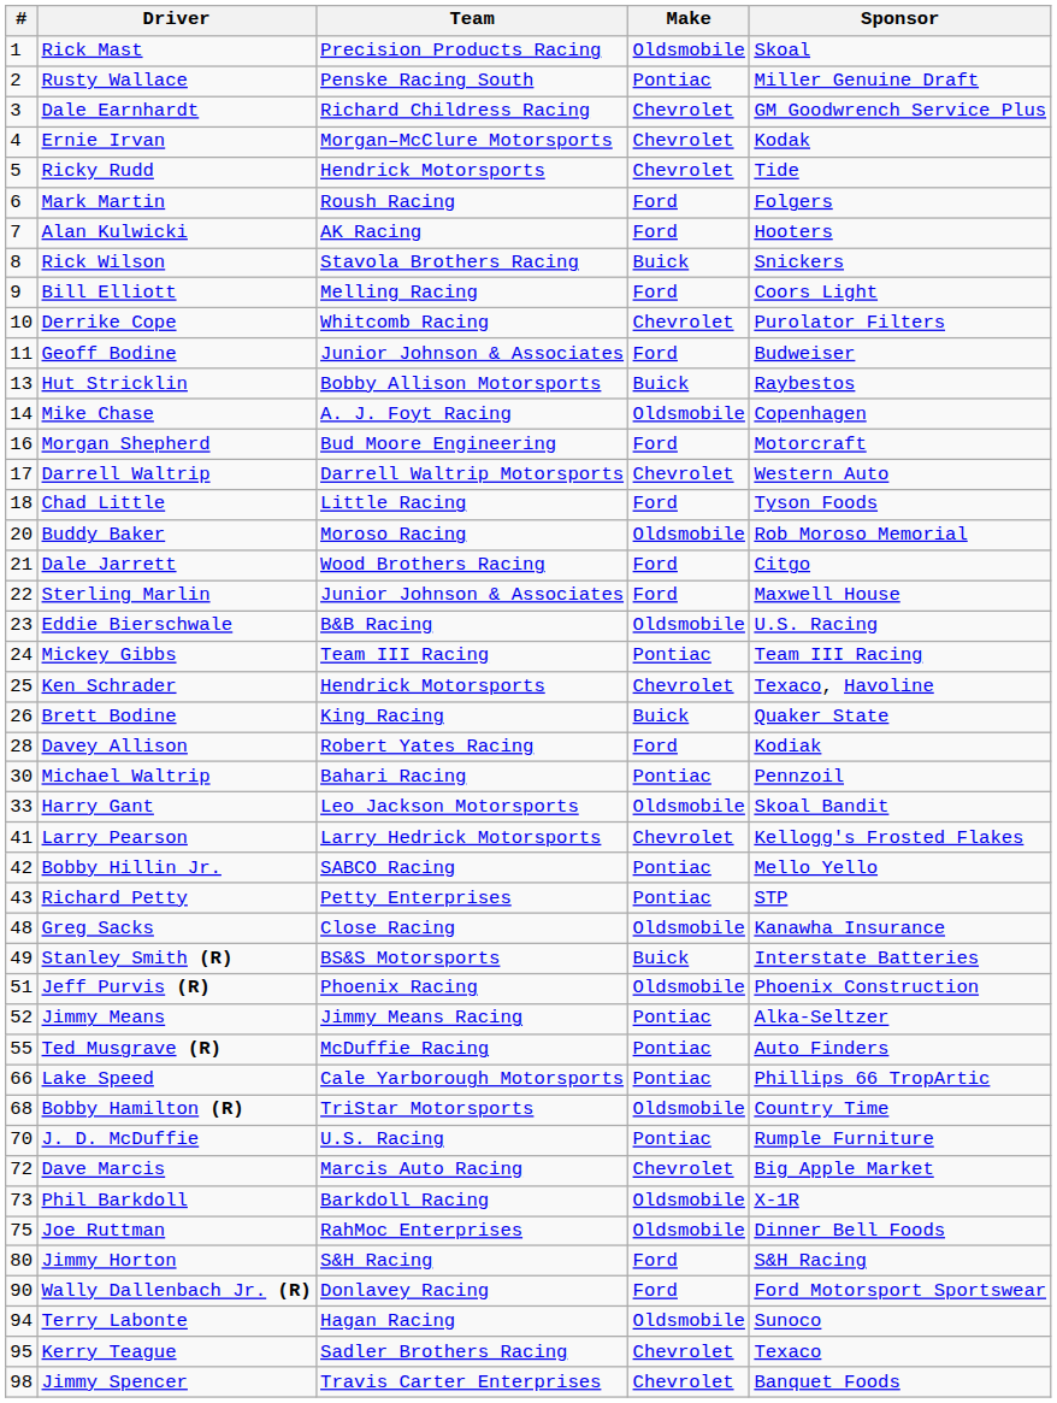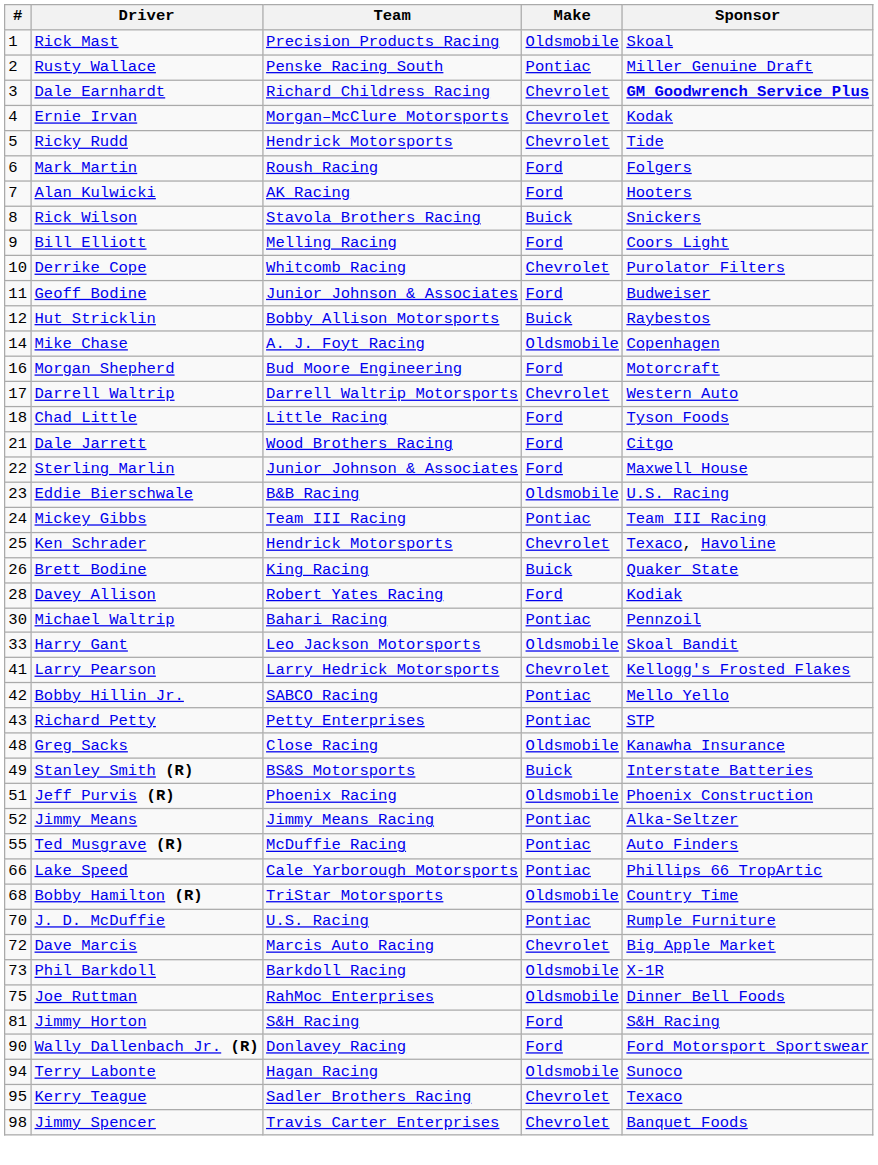Dale Earnhardt | Sponsor: normal -> bold
Hut Stricklin | #: 13 -> 12
- row: 20 | Buddy Baker | Moroso Racing | Oldsmobile | Rob Moroso Memorial
Jimmy Horton | #: 80 -> 81
